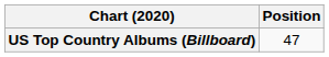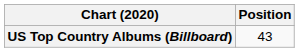US Top Country Albums (Billboard) | Position: 47 -> 43
